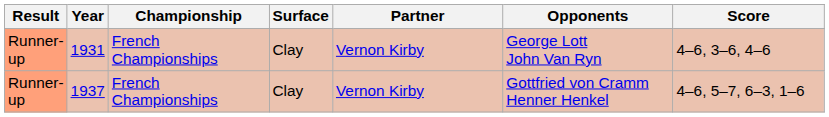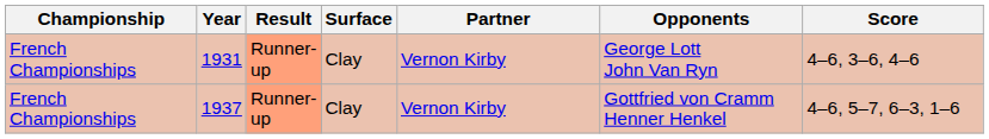columns swapped: Result <-> Championship
